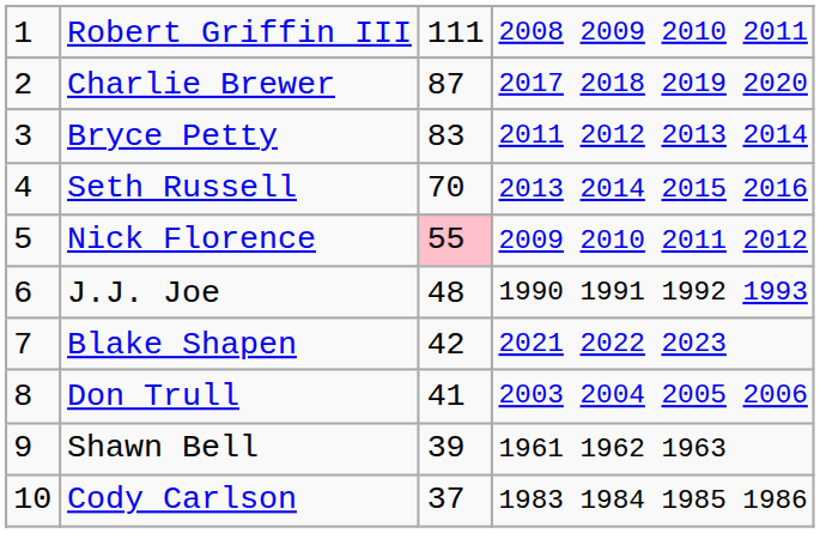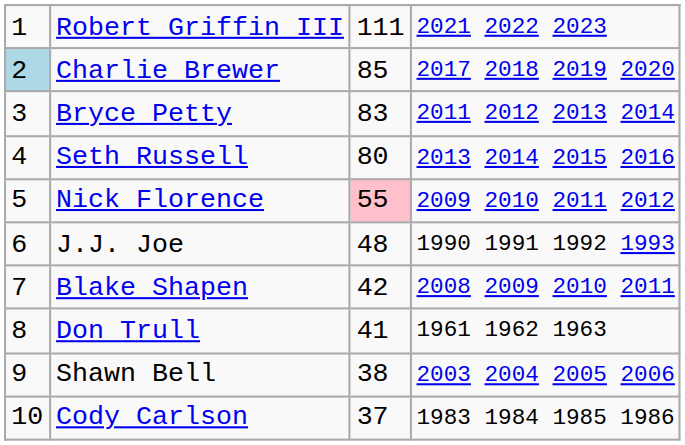Robert Griffin III | column 4: 2008 2009 2010 2011 -> 2021 2022 2023
Charlie Brewer | column 1: no background -> lightblue background
Charlie Brewer | column 3: 87 -> 85
Seth Russell | column 3: 70 -> 80
Blake Shapen | column 4: 2021 2022 2023 -> 2008 2009 2010 2011
Don Trull | column 4: 2003 2004 2005 2006 -> 1961 1962 1963
Shawn Bell | column 3: 39 -> 38
Shawn Bell | column 4: 1961 1962 1963 -> 2003 2004 2005 2006
